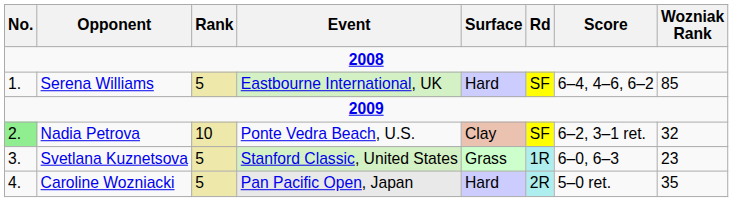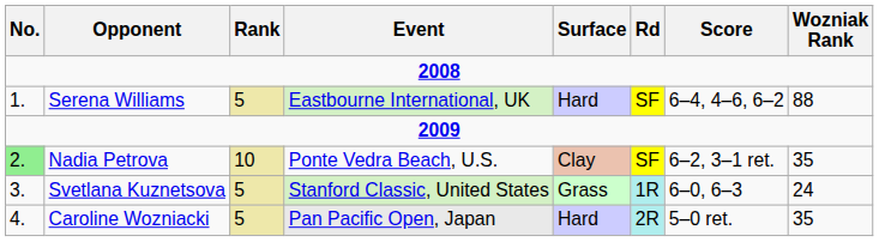Serena Williams | Wozniak Rank: 85 -> 88
Nadia Petrova | Wozniak Rank: 32 -> 35
Svetlana Kuznetsova | Wozniak Rank: 23 -> 24
